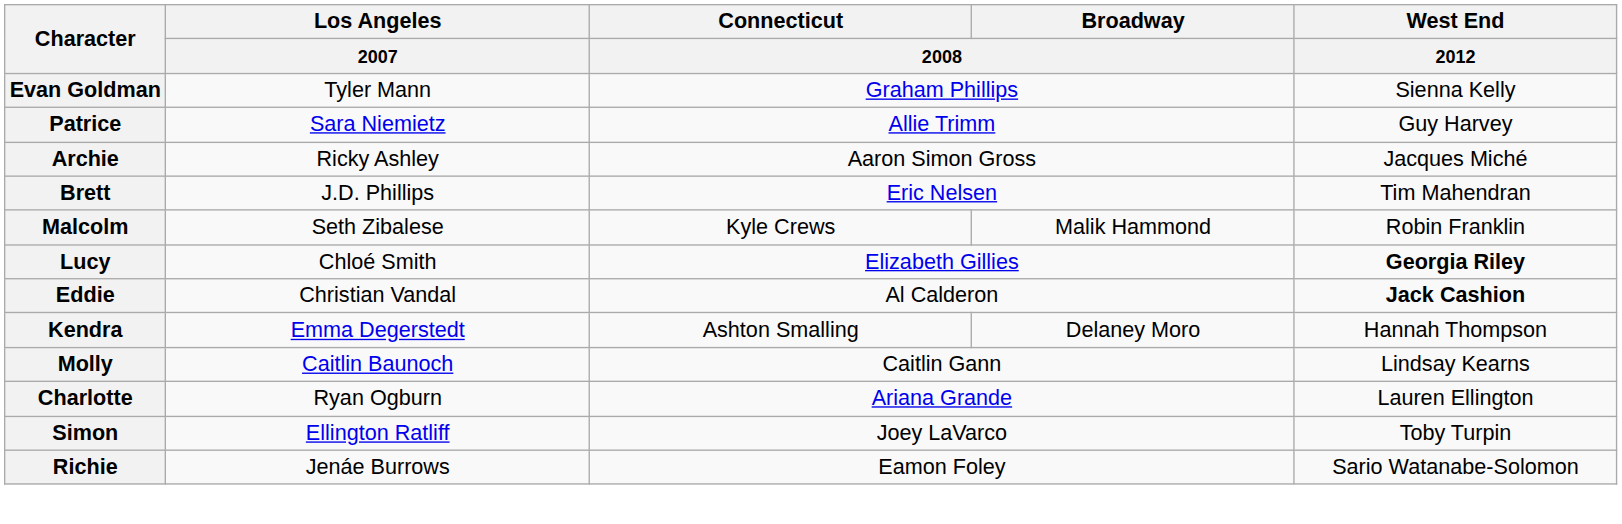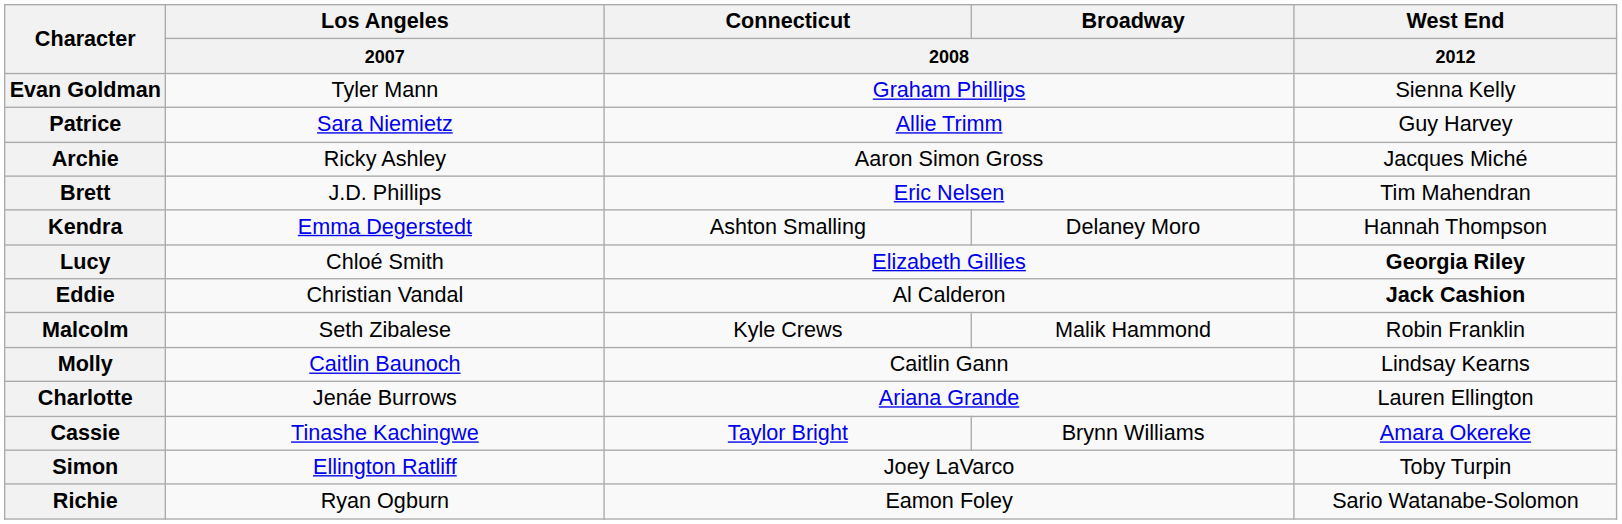rows swapped: Kendra <-> Malcolm
Charlotte | Los Angeles / 2007: Ryan Ogburn -> Jenáe Burrows
+ row: Cassie | Tinashe Kachingwe | Taylor Bright | Brynn Williams | Amara Okereke
Richie | Los Angeles / 2007: Jenáe Burrows -> Ryan Ogburn
